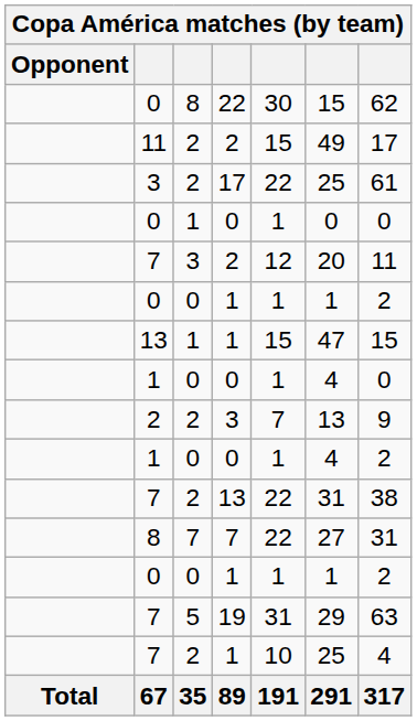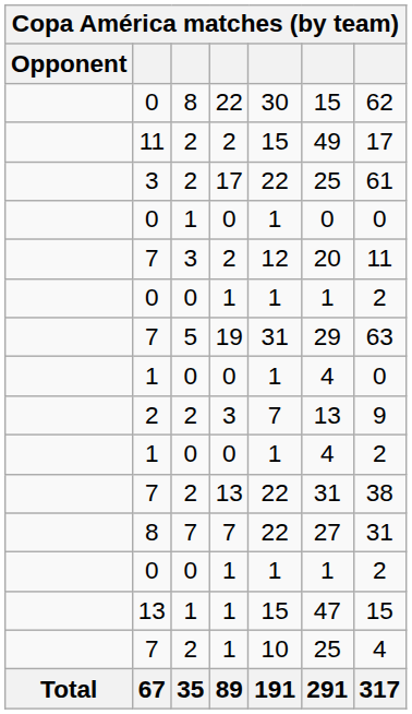rows swapped: 13 / 1 <-> 19
